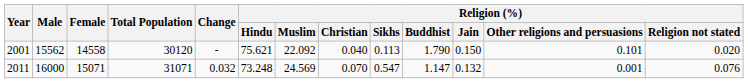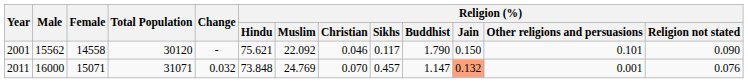2001 | Religion (%) / Christian: 0.040 -> 0.046
2001 | Religion (%) / Sikhs: 0.113 -> 0.117
2001 | Religion (%) / Religion not stated: 0.020 -> 0.090
2011 | Religion (%) / Hindu: 73.248 -> 73.848
2011 | Religion (%) / Muslim: 24.569 -> 24.769
2011 | Religion (%) / Sikhs: 0.547 -> 0.457
2011 | Religion (%) / Jain: no background -> lightsalmon background
